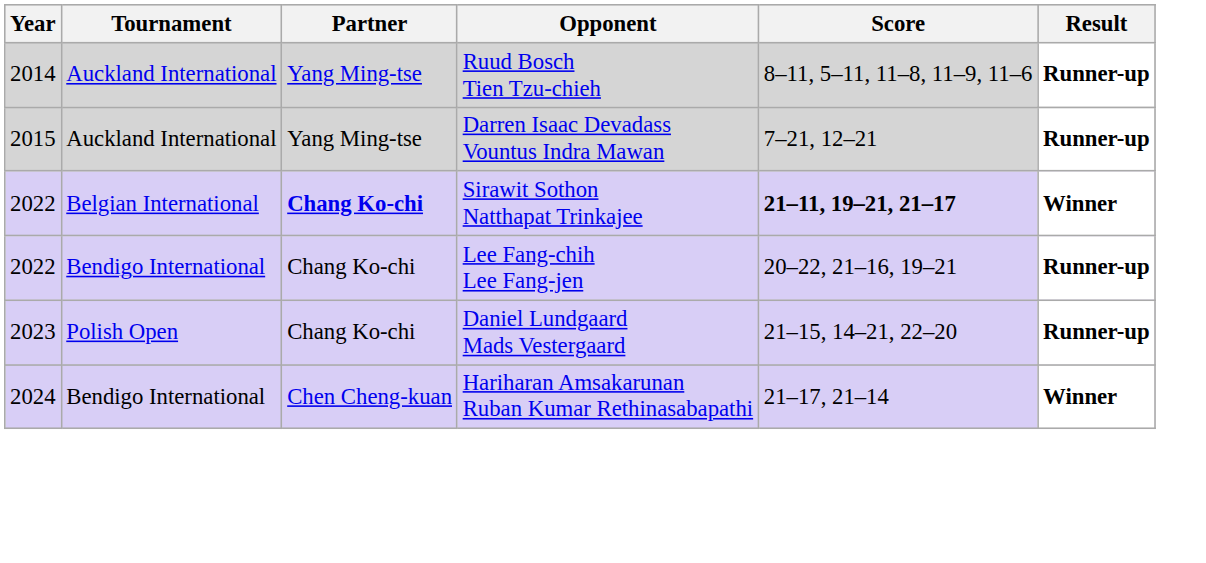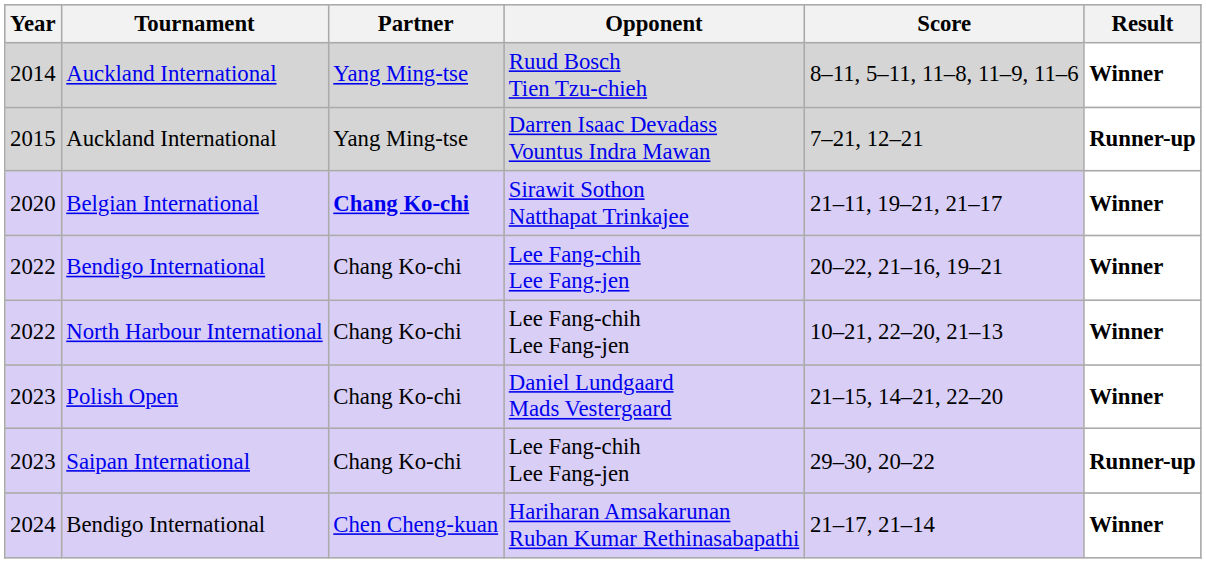Auckland International / Ruud Bosch Tien Tzu-chieh | Result: Runner-up -> Winner
Belgian International | Year: 2022 -> 2020
Belgian International | Score: bold -> normal
Bendigo International / Lee Fang-chih Lee Fang-jen | Result: Runner-up -> Winner
+ row: 2022 | North Harbour International | Chang Ko-chi | Lee Fang-chih Lee Fang-jen | 10–21, 22–20, 21–13 | Winner
Polish Open | Result: Runner-up -> Winner
+ row: 2023 | Saipan International | Chang Ko-chi | Lee Fang-chih Lee Fang-jen | 29–30, 20–22 | Runner-up
